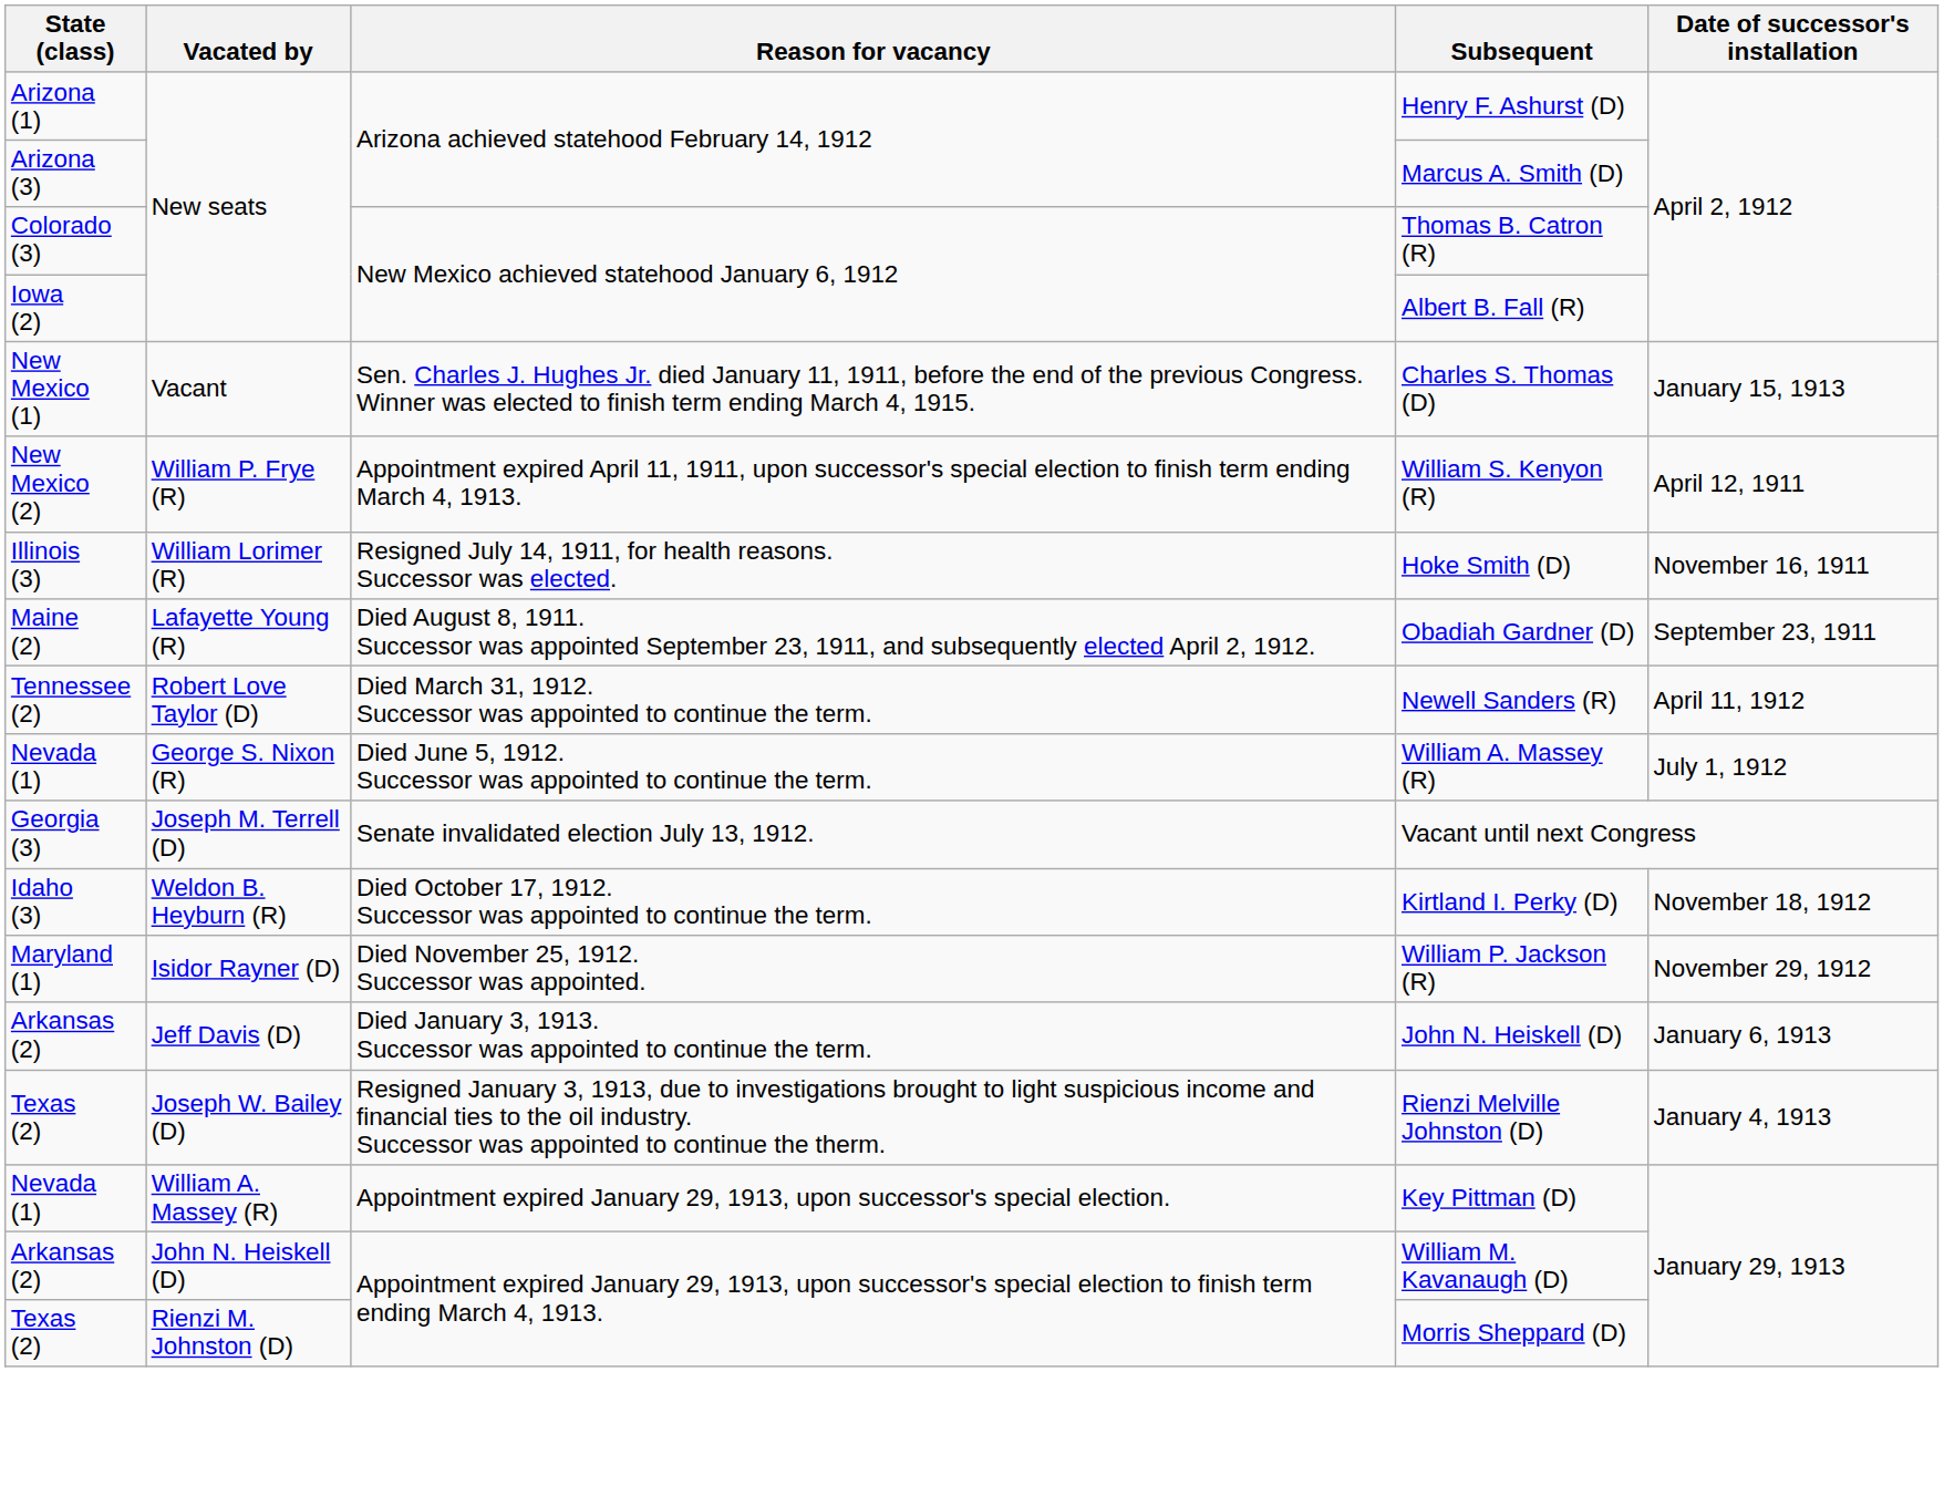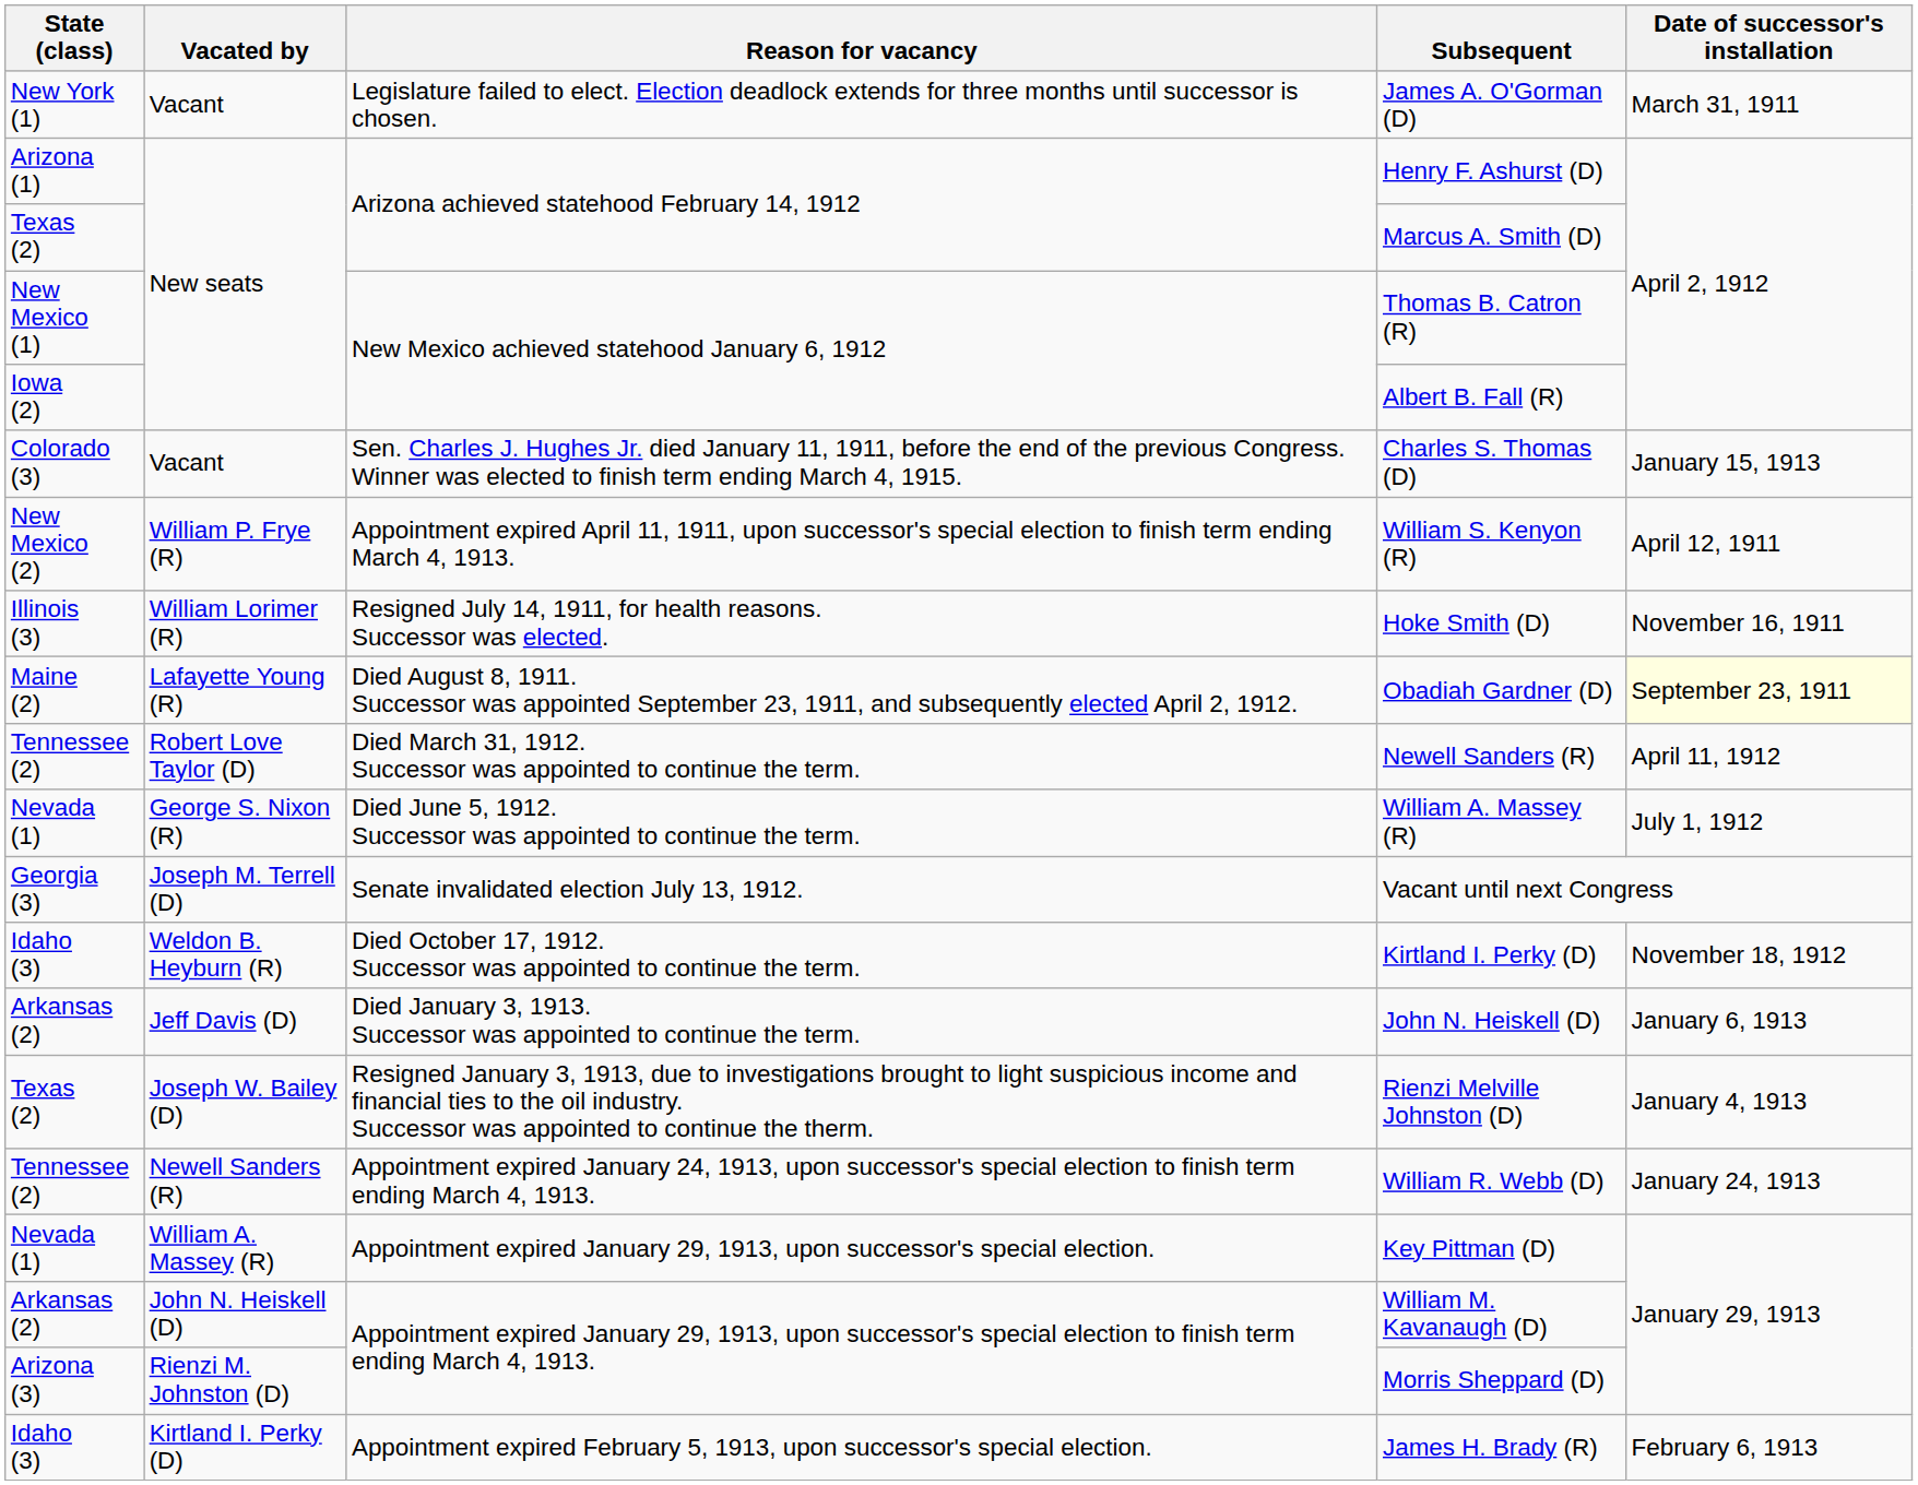+ row: New York (1) | Vacant | Legislature failed to elect. Election deadlock extends for three months until successor is chosen. | James A. O'Gorman (D) | March 31, 1911
Marcus A. Smith (D) | State (class): Arizona (3) -> Texas (2)
Thomas B. Catron (R) | State (class): Colorado (3) -> New Mexico (1)
Charles S. Thomas (D) | State (class): New Mexico (1) -> Colorado (3)
Obadiah Gardner (D) | Date of successor's installation: no background -> lightyellow background
- row: Maryland (1) | Isidor Rayner (D) | Died November 25, 1912. Successor was appointed. | William P. Jackson (R) | November 29, 1912
+ row: Tennessee (2) | Newell Sanders (R) | Appointment expired January 24, 1913, upon successor's special election to finish term ending March 4, 1913. | William R. Webb (D) | January 24, 1913
Morris Sheppard (D) | State (class): Texas (2) -> Arizona (3)
+ row: Idaho (3) | Kirtland I. Perky (D) | Appointment expired February 5, 1913, upon successor's special election. | James H. Brady (R) | February 6, 1913
